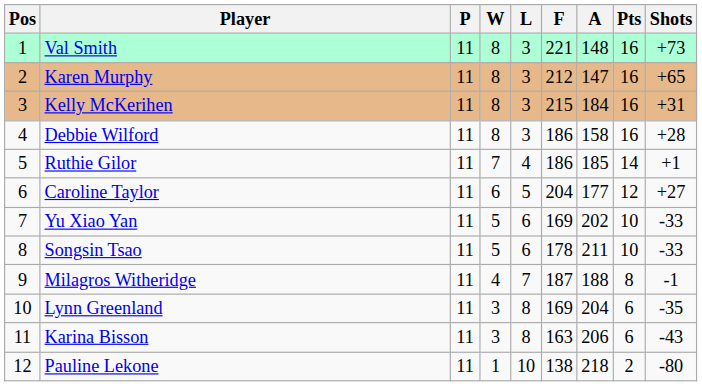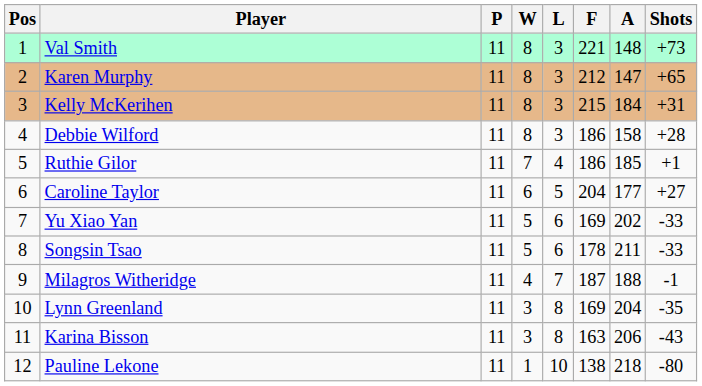- column: Pts | 16 | 16 | 16 | 16 | 14 | 12 | 10 | 10 | 8 | 6 | 6 | 2
